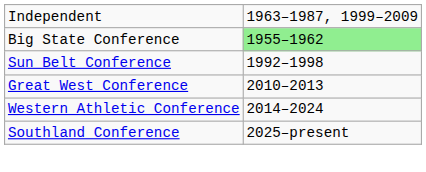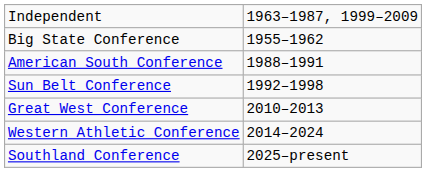Big State Conference | column 2: lightgreen background -> no background
+ row: American South Conference | 1988–1991
